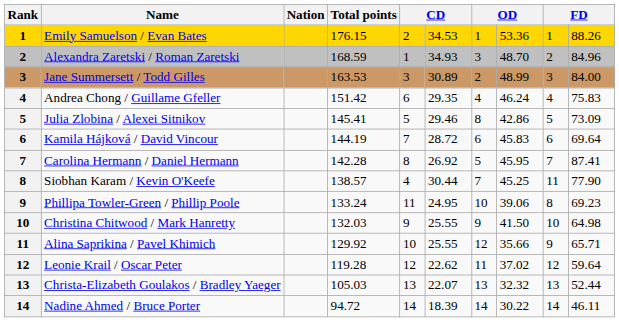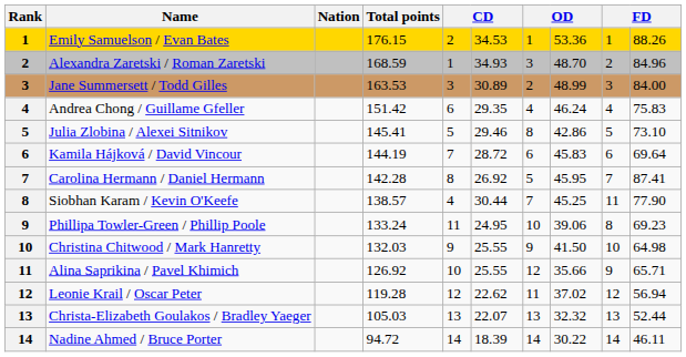Julia Zlobina / Alexei Sitnikov | column 10: 73.09 -> 73.10
Alina Saprikina / Pavel Khimich | Total points: 129.92 -> 126.92
Leonie Krail / Oscar Peter | column 10: 59.64 -> 56.94
